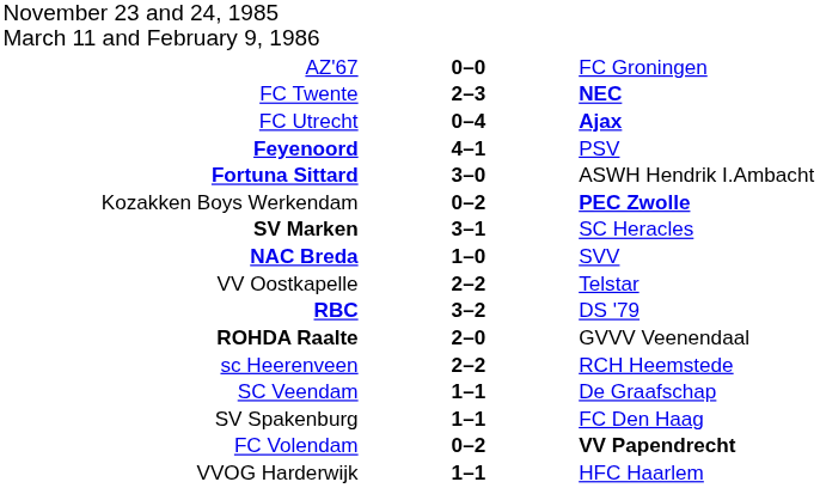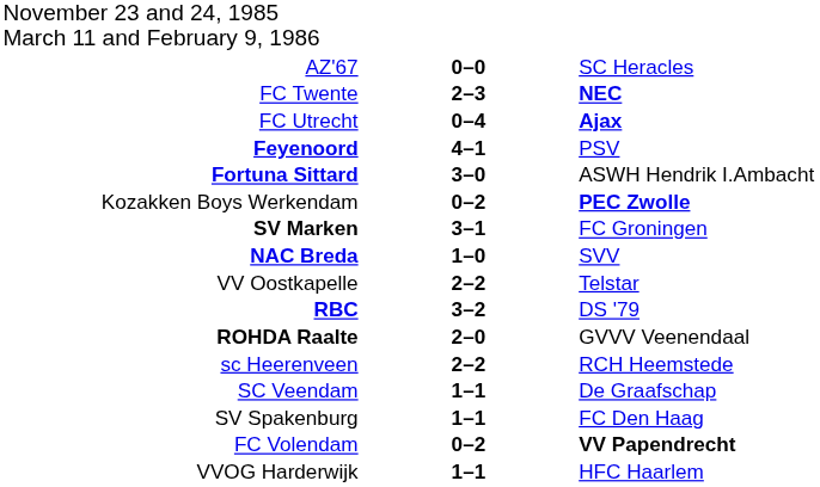AZ'67 | column 3: FC Groningen -> SC Heracles
SV Marken | column 3: SC Heracles -> FC Groningen
